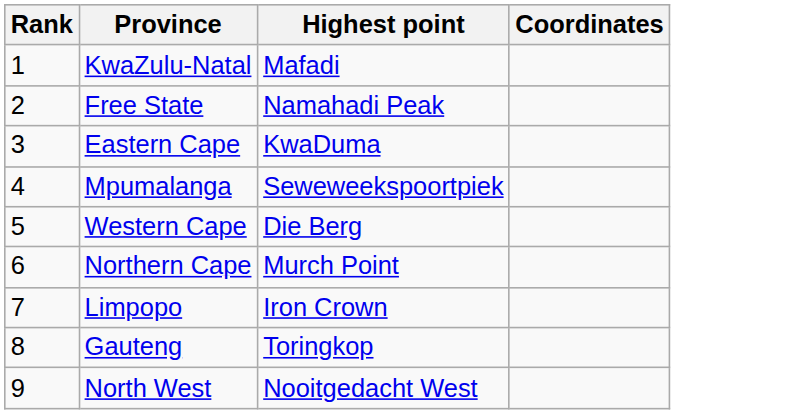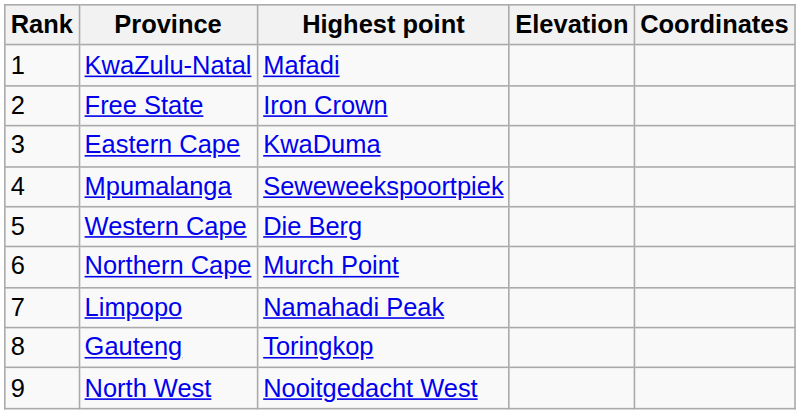+ column: Elevation
Free State | Highest point: Namahadi Peak -> Iron Crown
Limpopo | Highest point: Iron Crown -> Namahadi Peak
